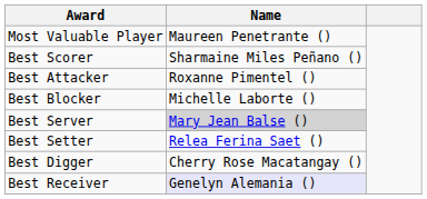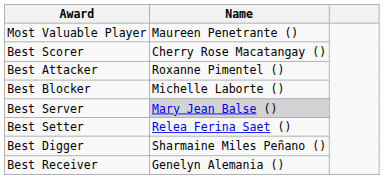Best Scorer | Name: Sharmaine Miles Peñano () -> Cherry Rose Macatangay ()
Best Digger | Name: Cherry Rose Macatangay () -> Sharmaine Miles Peñano ()
Best Receiver | Name: lavender background -> no background
